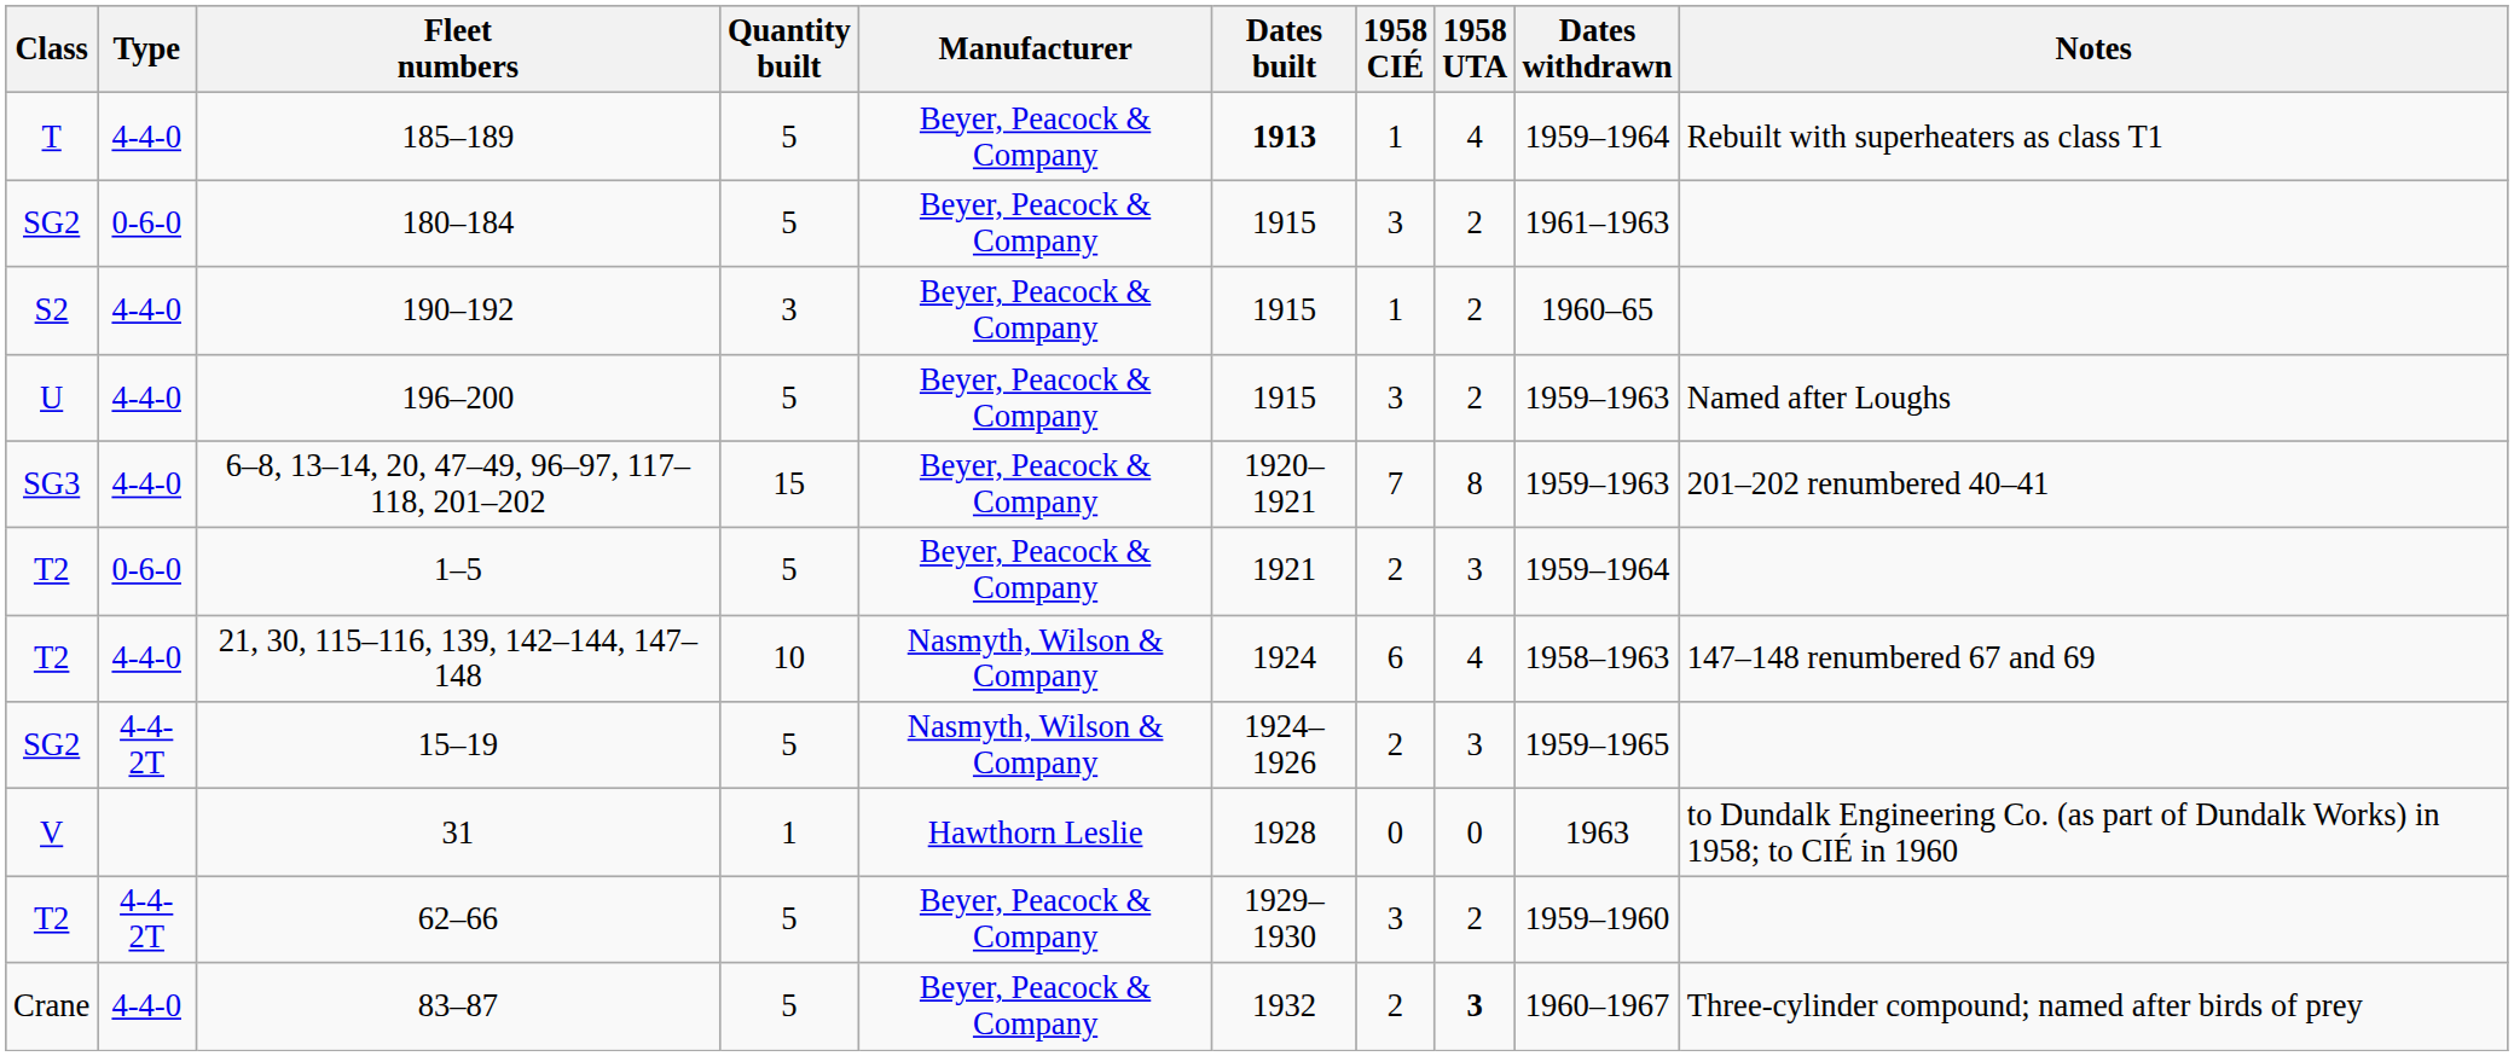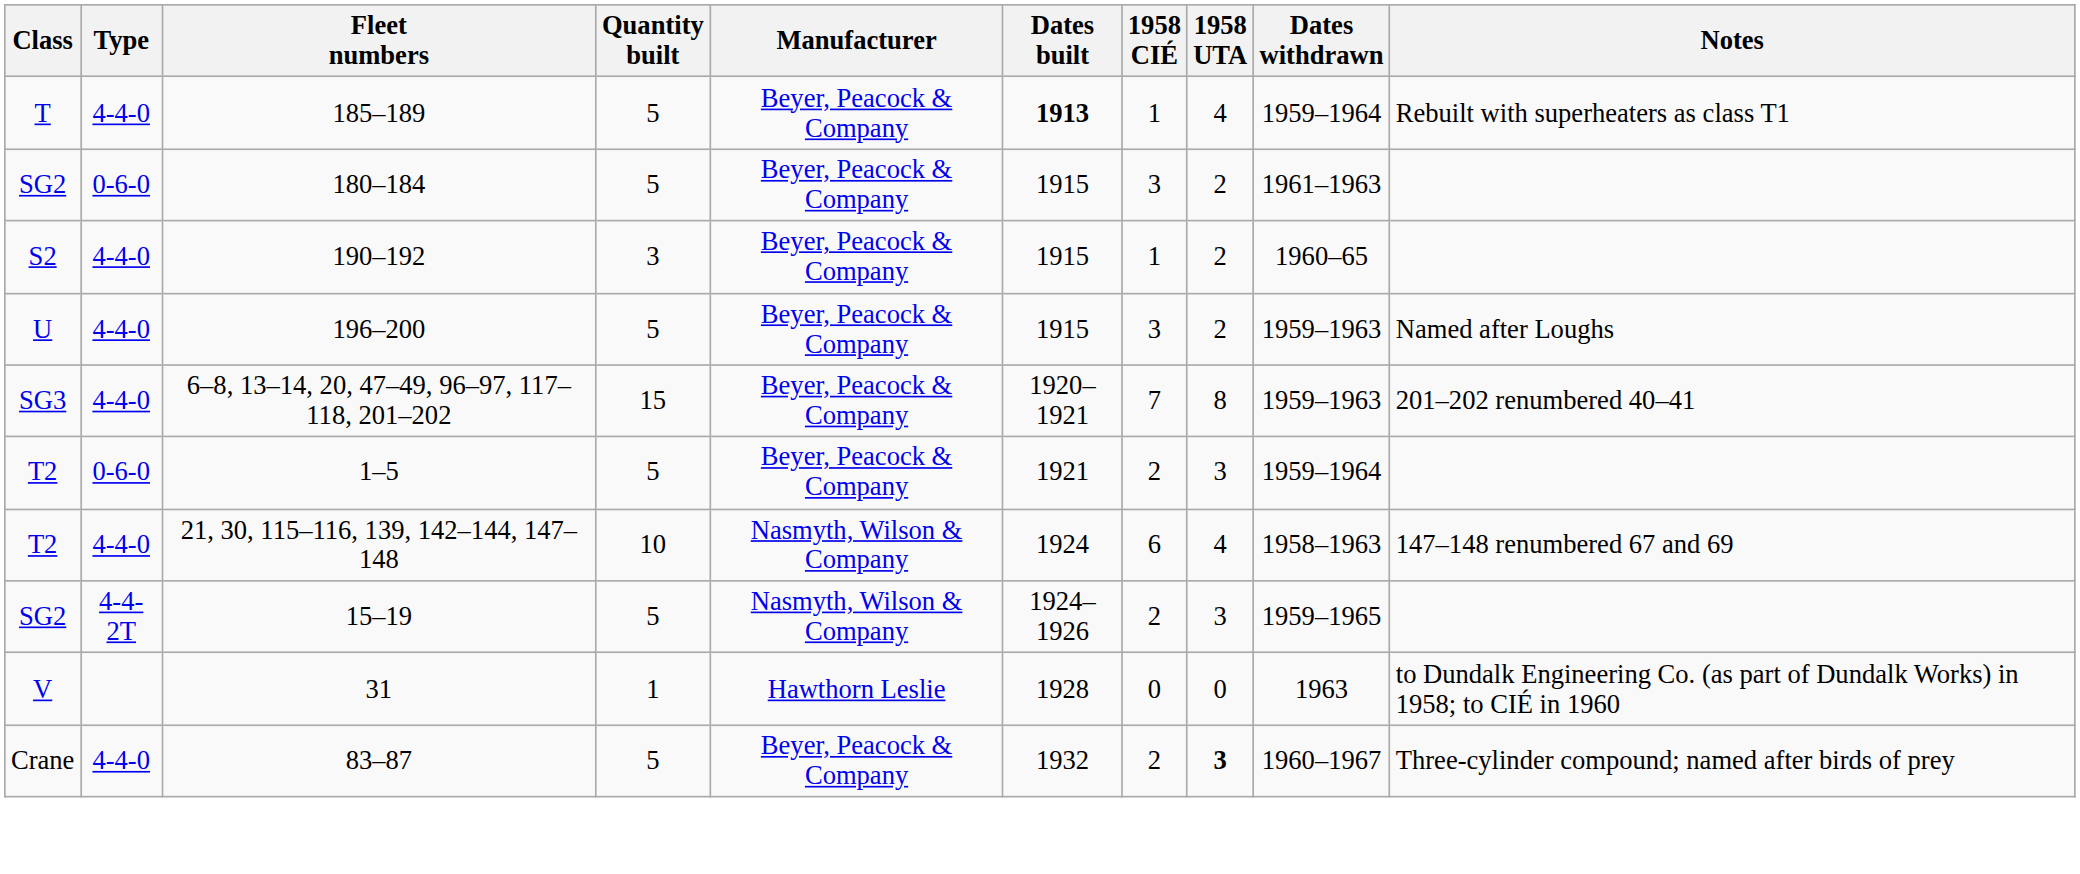- row: T2 | 4-4-2T | 62–66 | 5 | Beyer, Peacock & Company | 1929–1930 | 3 | 2 | 1959–1960
